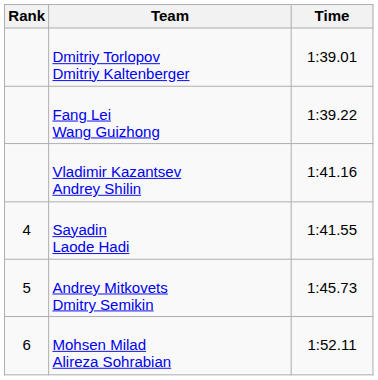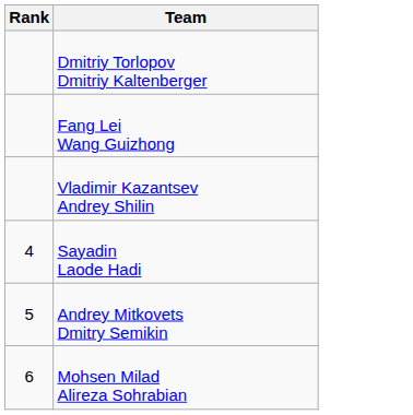- column: Time | 1:39.01 | 1:39.22 | 1:41.16 | 1:41.55 | 1:45.73 | 1:52.11
